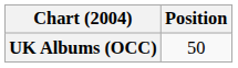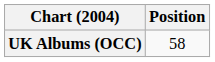UK Albums (OCC) | Position: 50 -> 58
